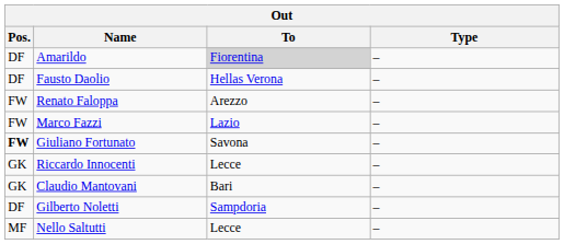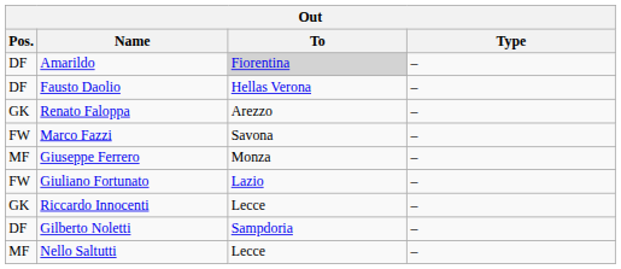Renato Faloppa | Pos.: FW -> GK
Marco Fazzi | To: Lazio -> Savona
+ row: MF | Giuseppe Ferrero | Monza | –
Giuliano Fortunato | Pos.: bold -> normal
Giuliano Fortunato | To: Savona -> Lazio
- row: GK | Claudio Mantovani | Bari | –
